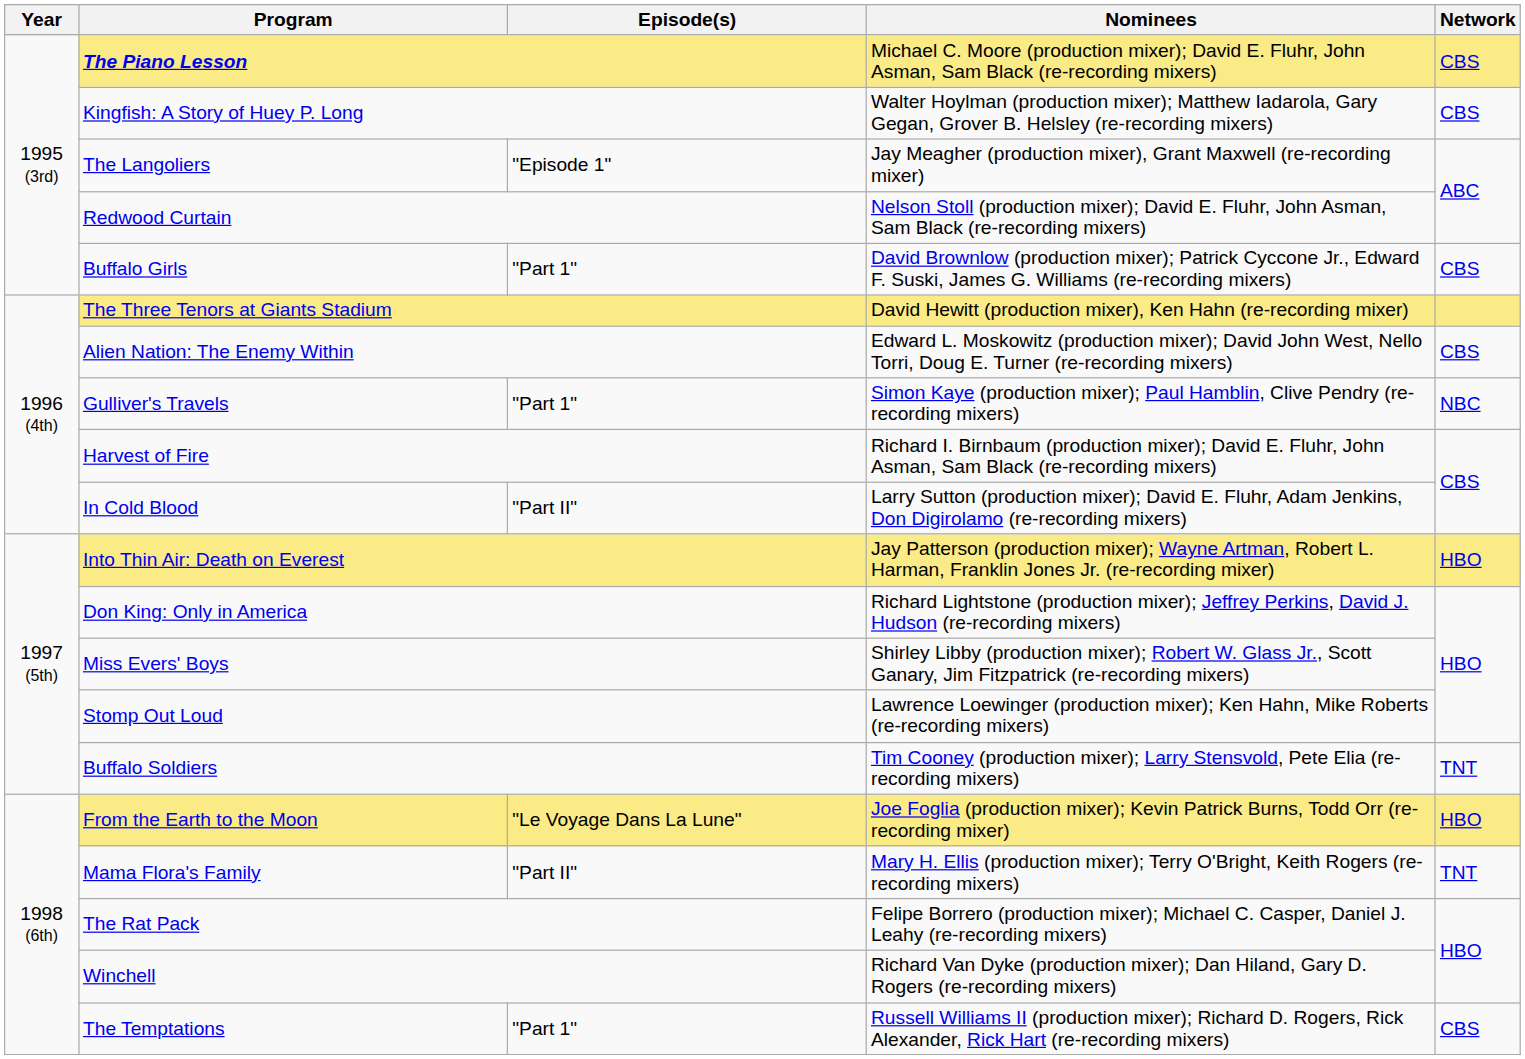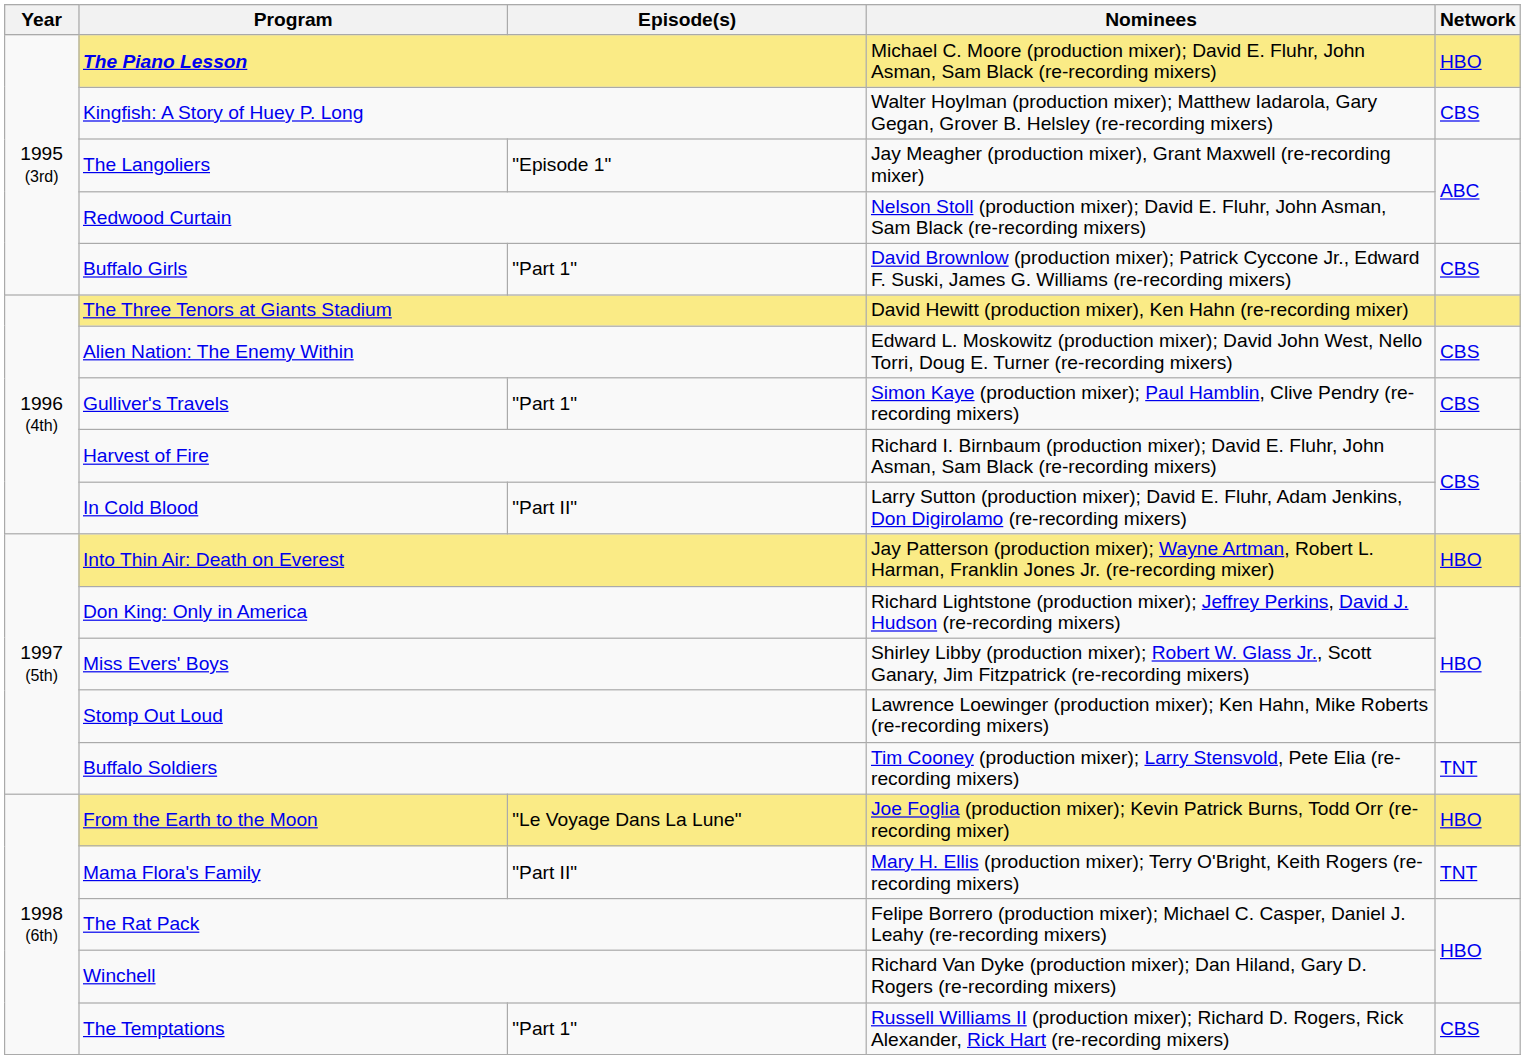The Piano Lesson | Network: CBS -> HBO
Gulliver's Travels | Network: NBC -> CBS
